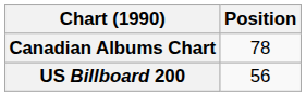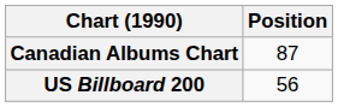Canadian Albums Chart | Position: 78 -> 87
